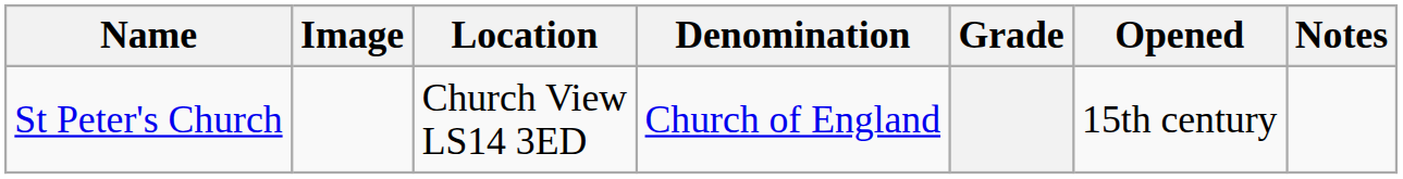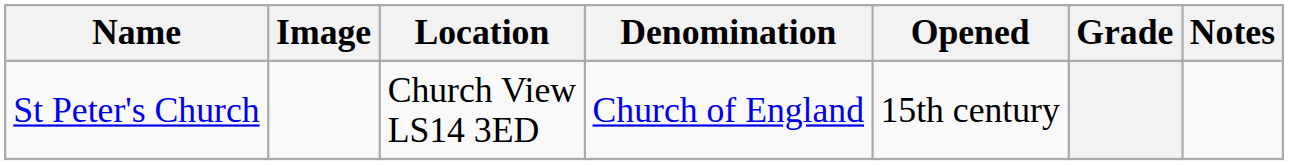columns swapped: Grade <-> Opened
